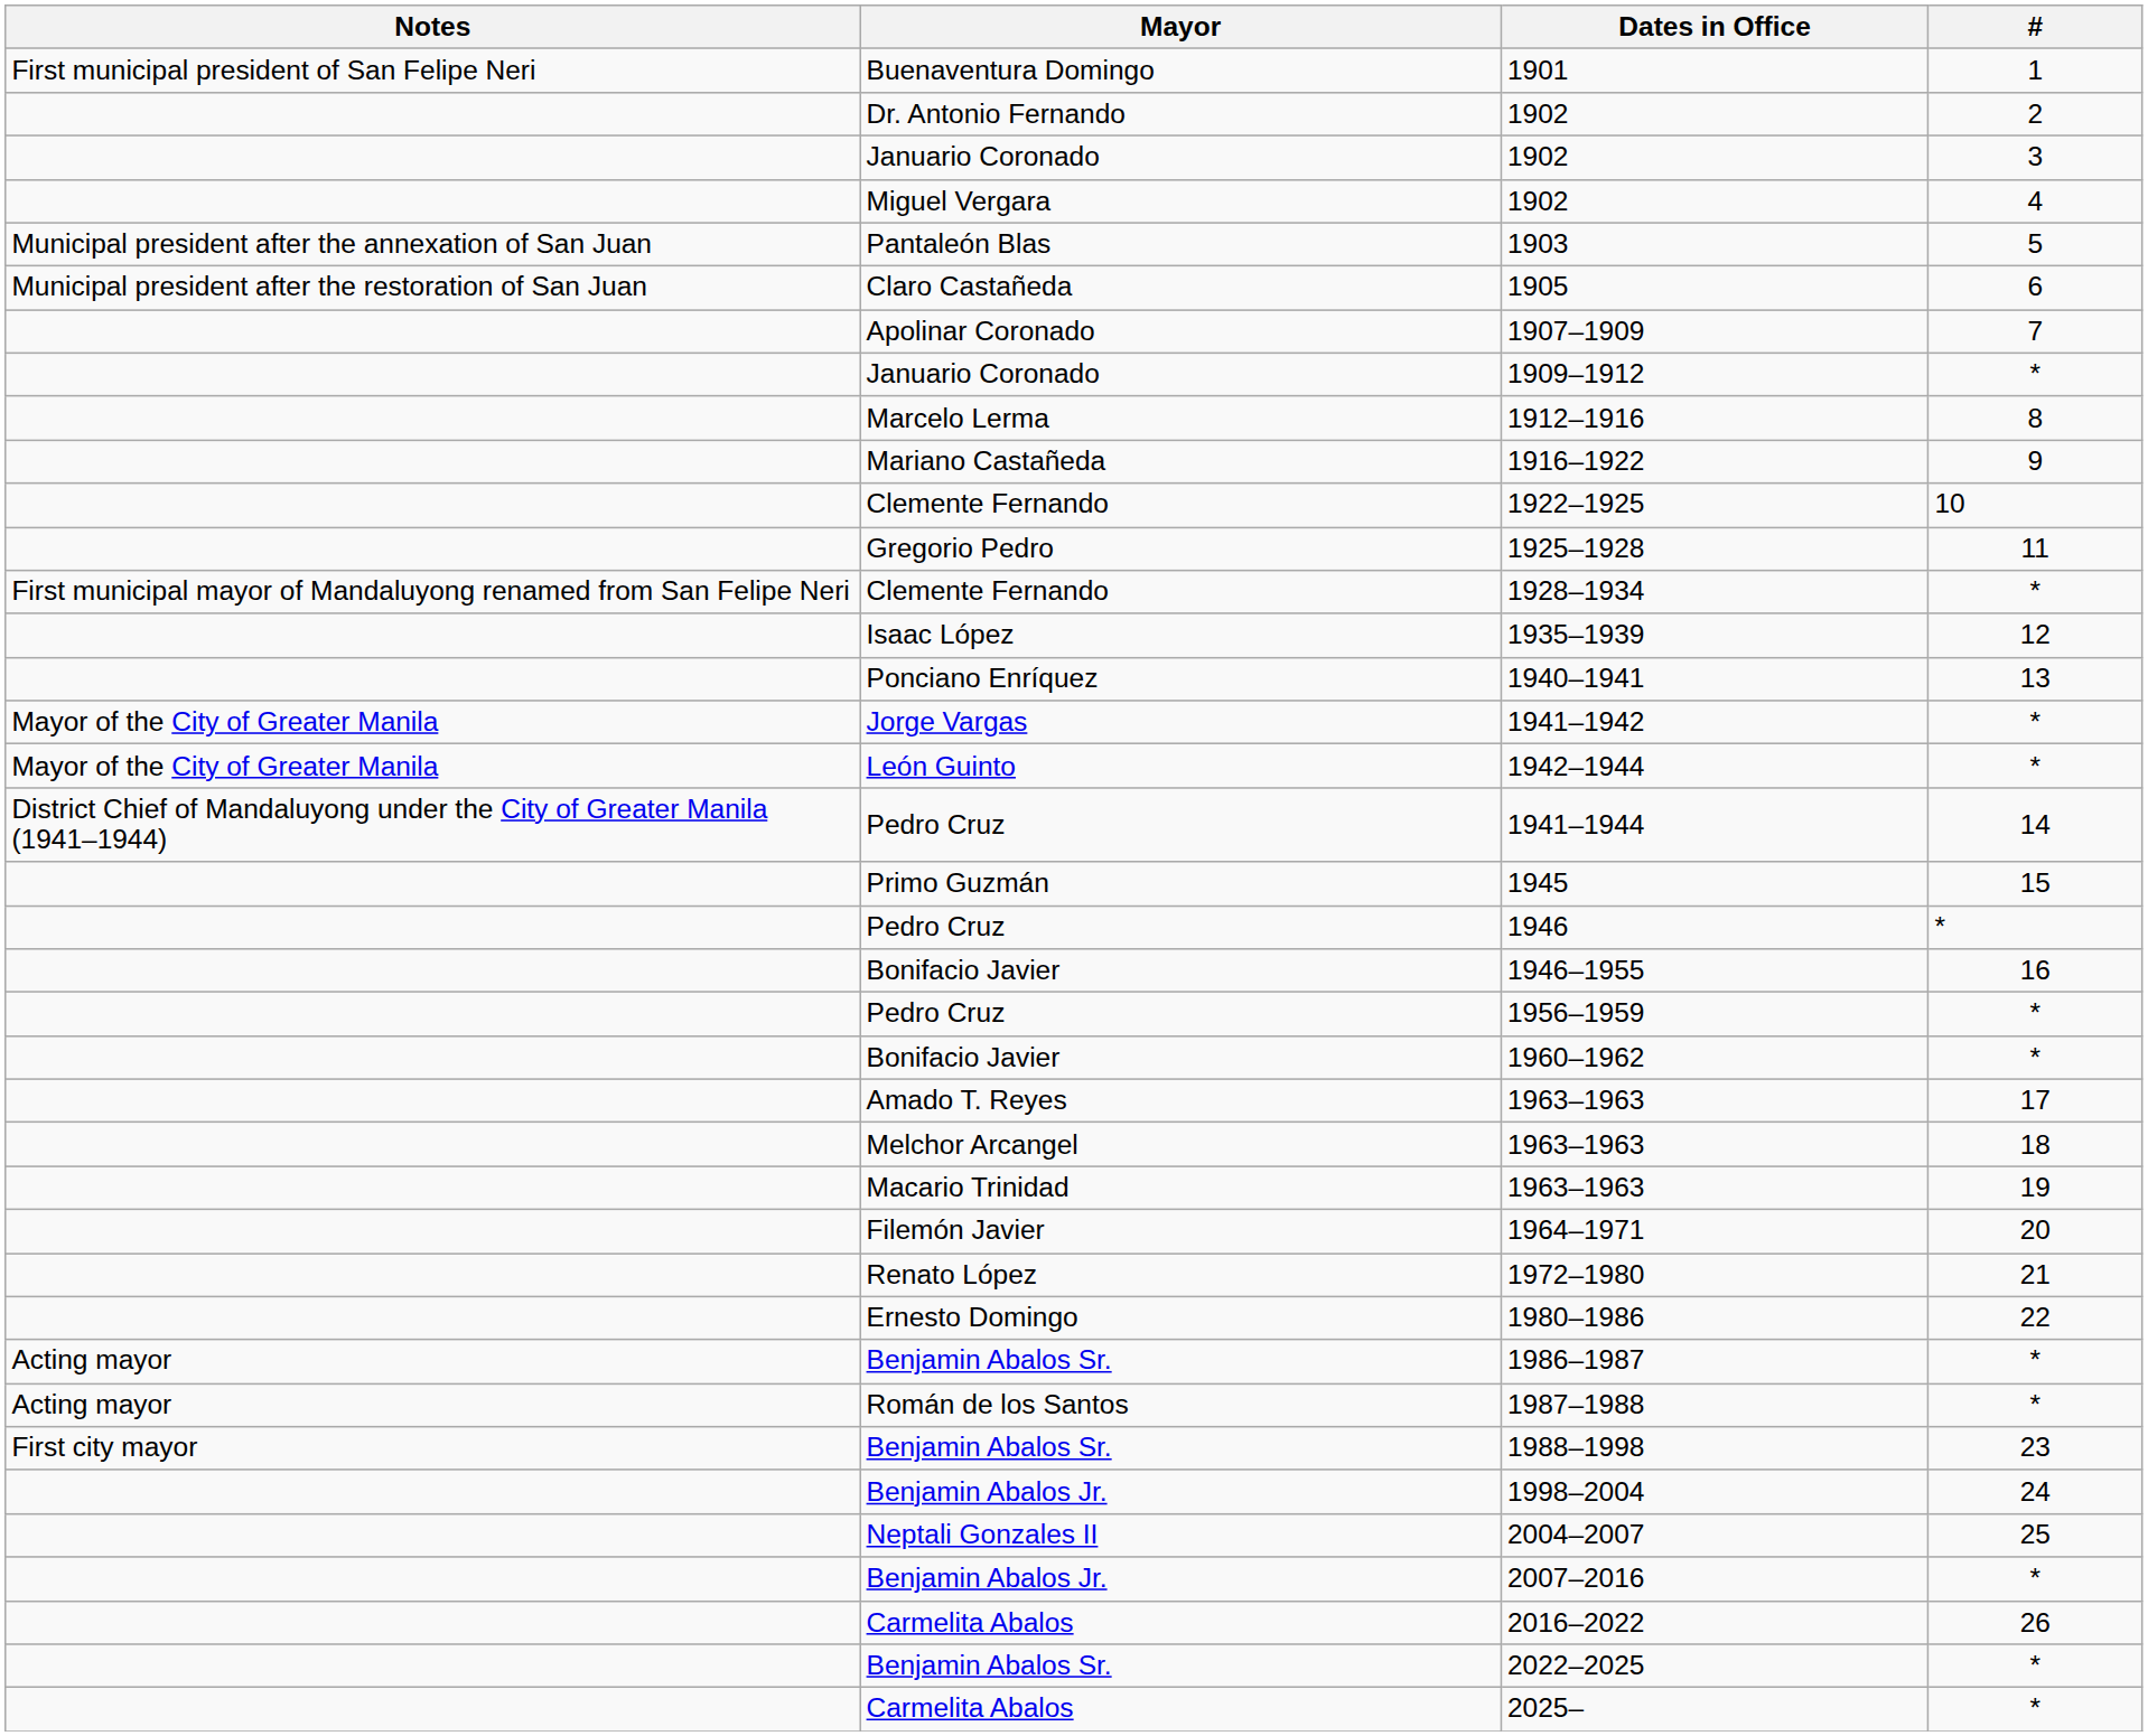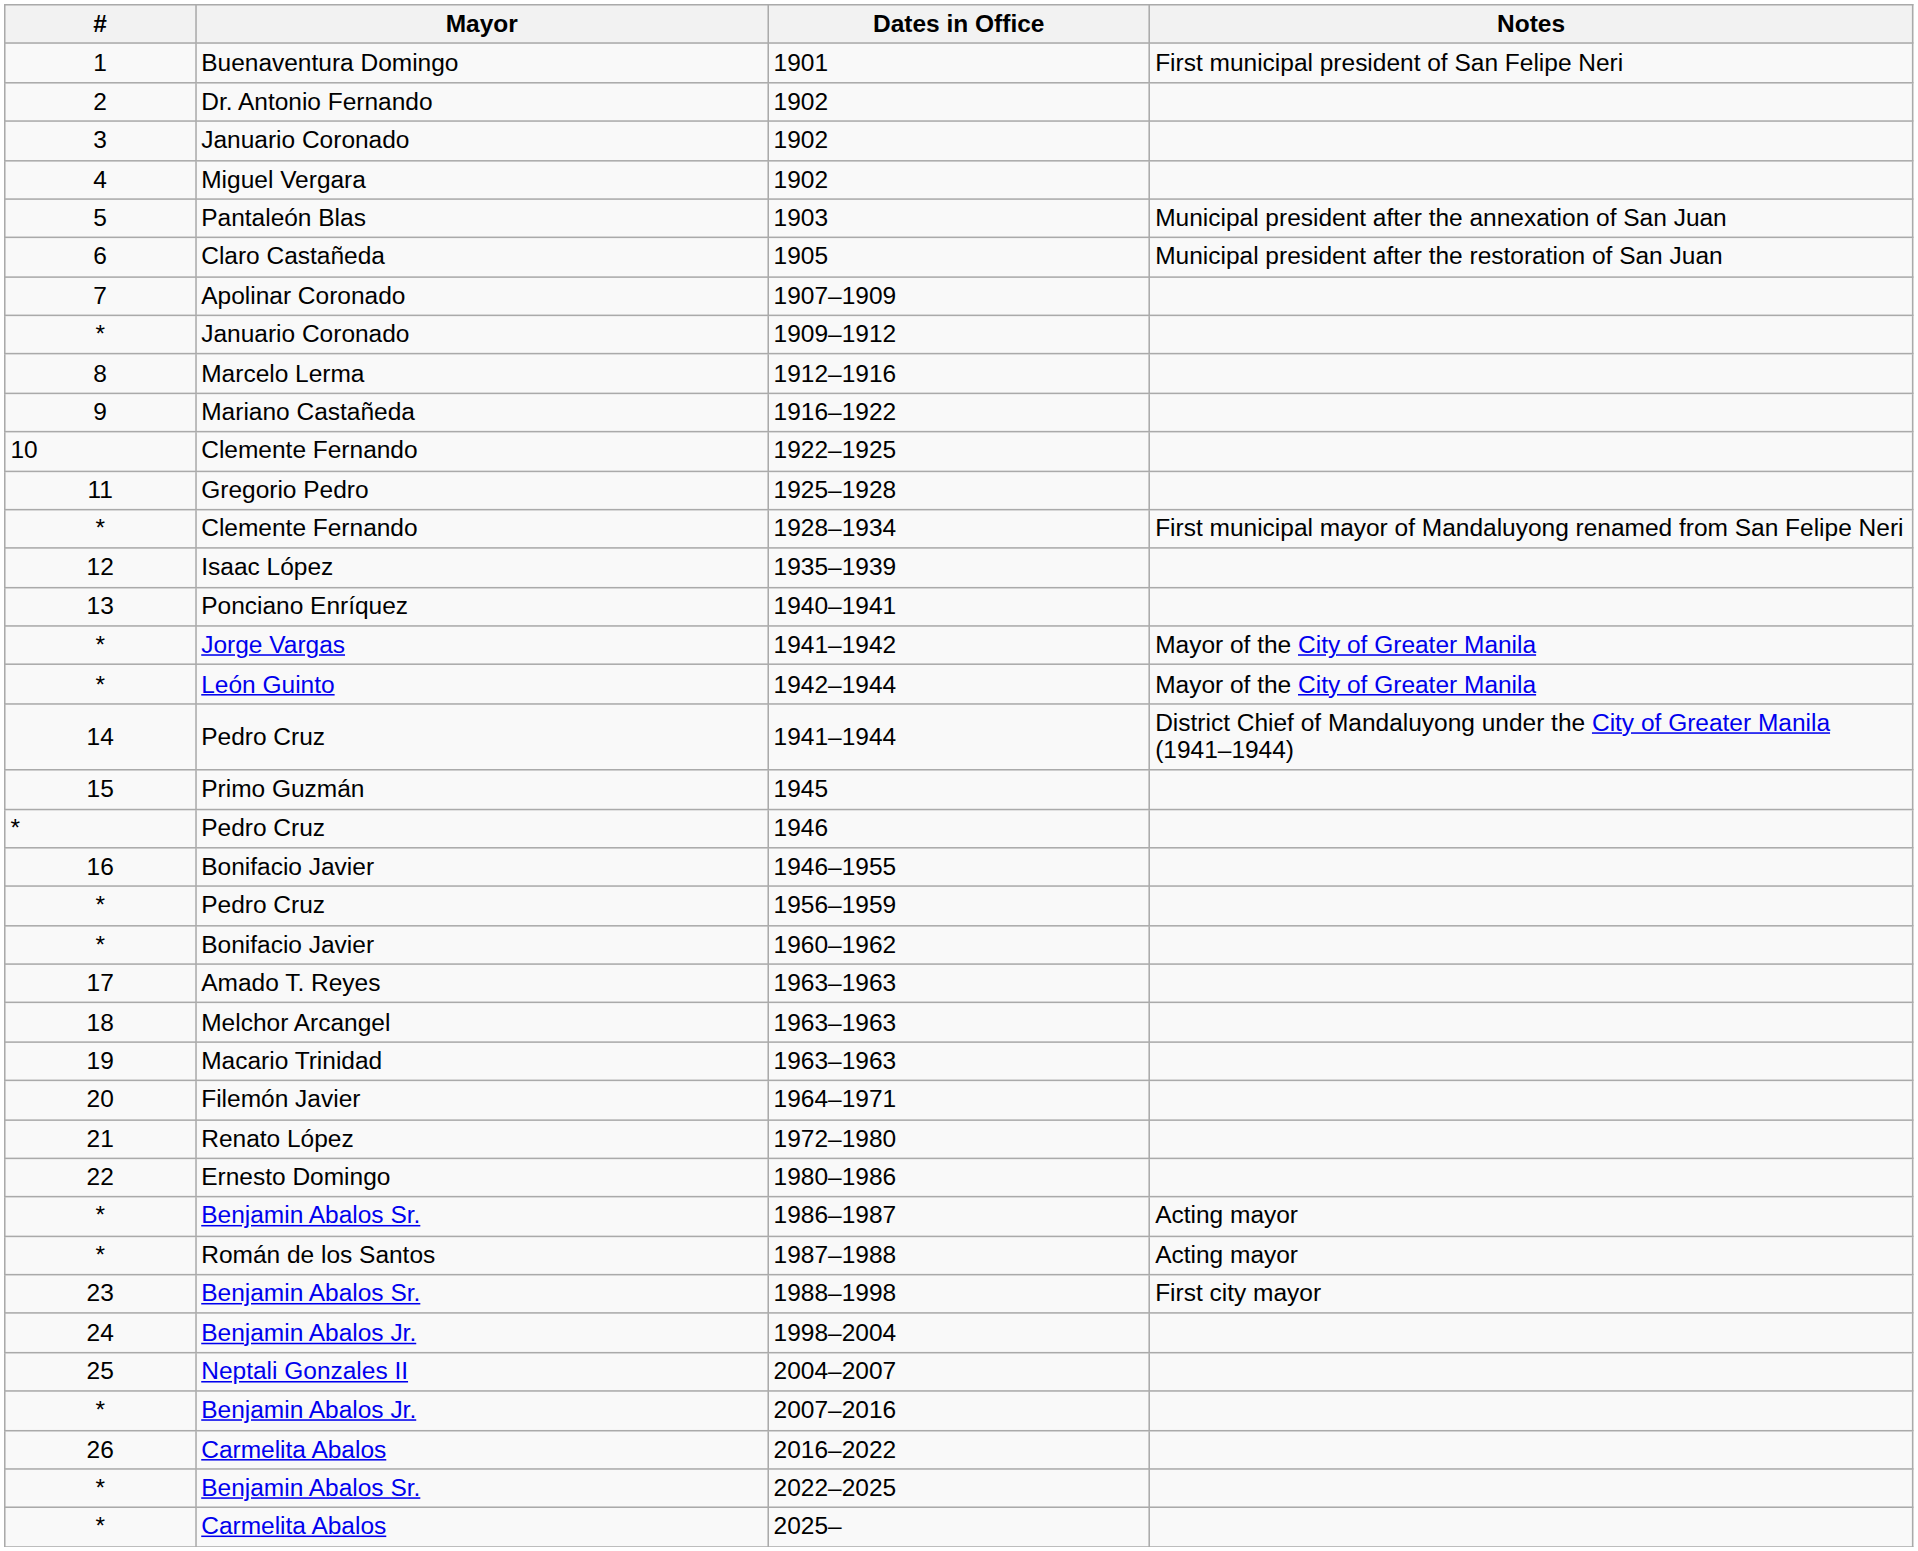columns swapped: # <-> Notes
